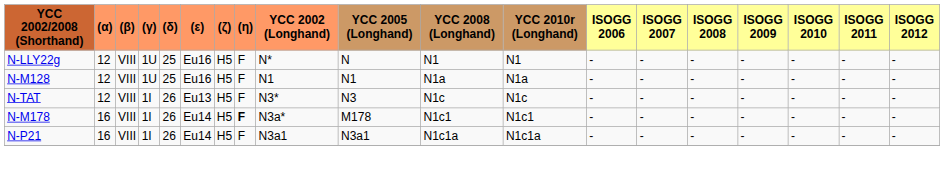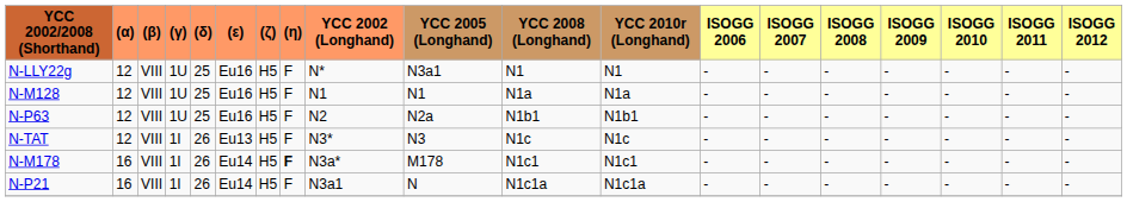N-LLY22g | YCC 2005 (Longhand): N -> N3a1
+ row: N-P63 | 12 | VIII | 1U | 25 | Eu16 | H5 | F | N2 | N2a | N1b1 | N1b1 | - | - | - | - | - | - | -
N-P21 | YCC 2005 (Longhand): N3a1 -> N
